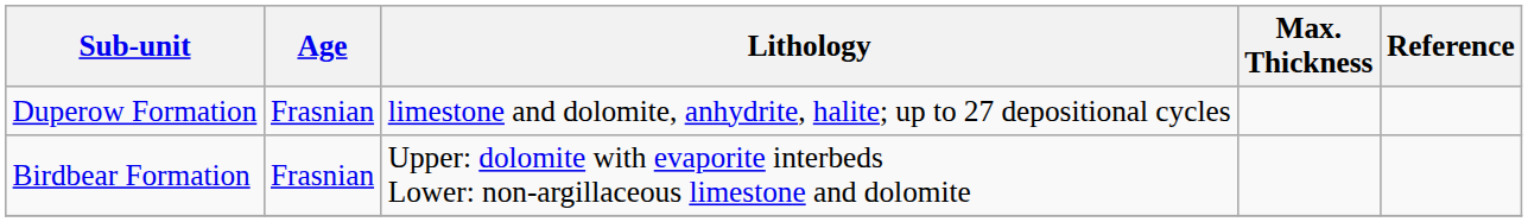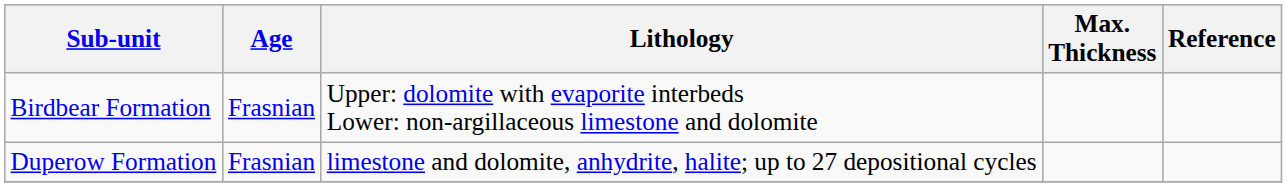rows swapped: Birdbear Formation <-> Duperow Formation
